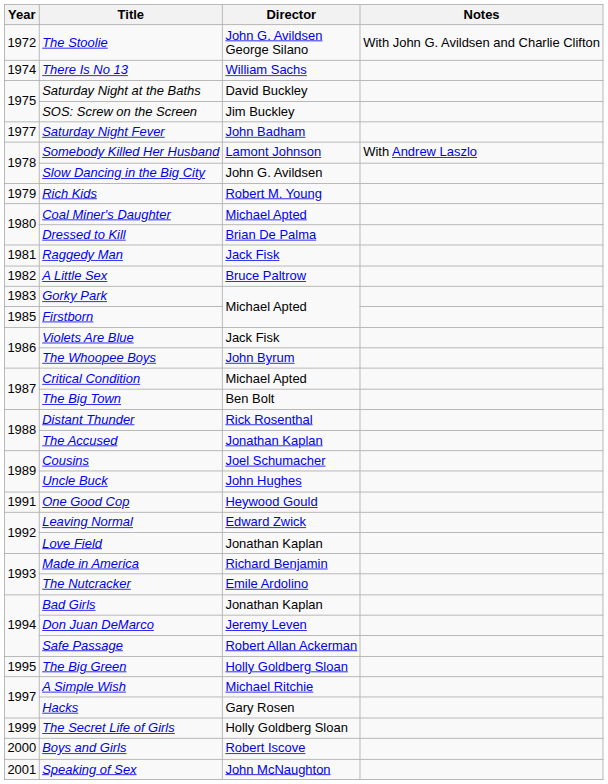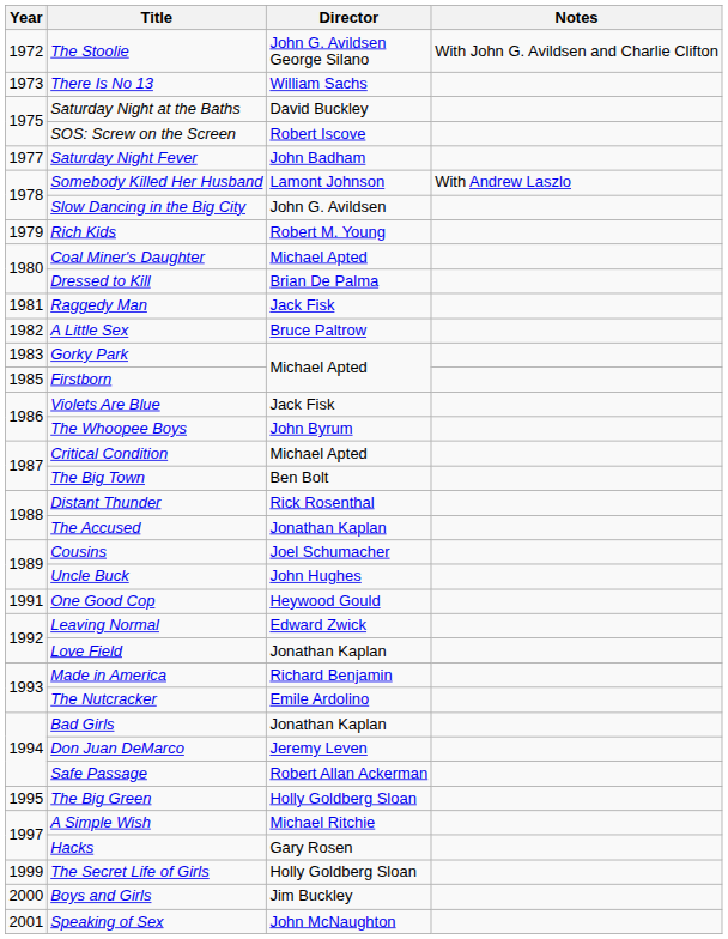There Is No 13 | Year: 1974 -> 1973
SOS: Screw on the Screen | Director: Jim Buckley -> Robert Iscove
Boys and Girls | Director: Robert Iscove -> Jim Buckley
